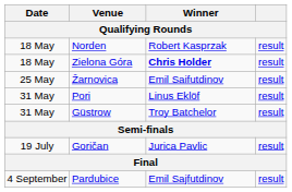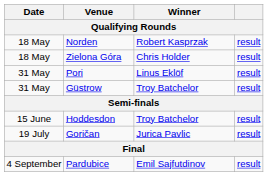Zielona Góra | Winner: bold -> normal
- row: 25 May | Žarnovica | Emil Saifutdinov | result
+ row: 15 June | Hoddesdon | Troy Batchelor | result
